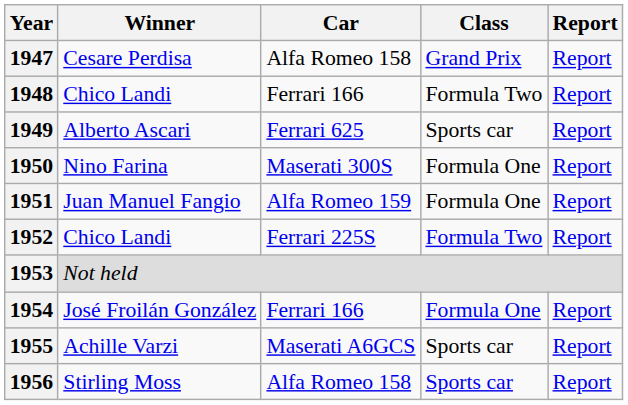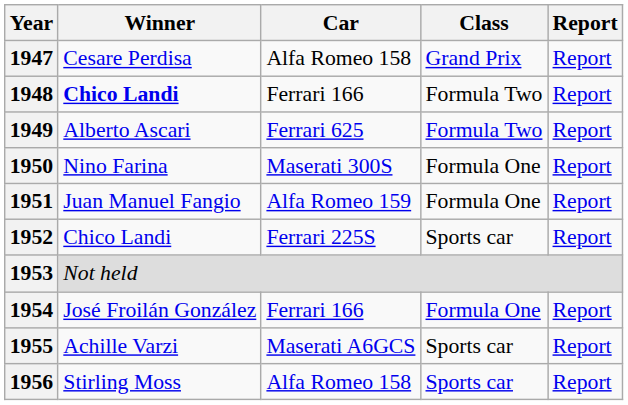1948 | Winner: normal -> bold
1949 | Class: Sports car -> Formula Two
1952 | Class: Formula Two -> Sports car
